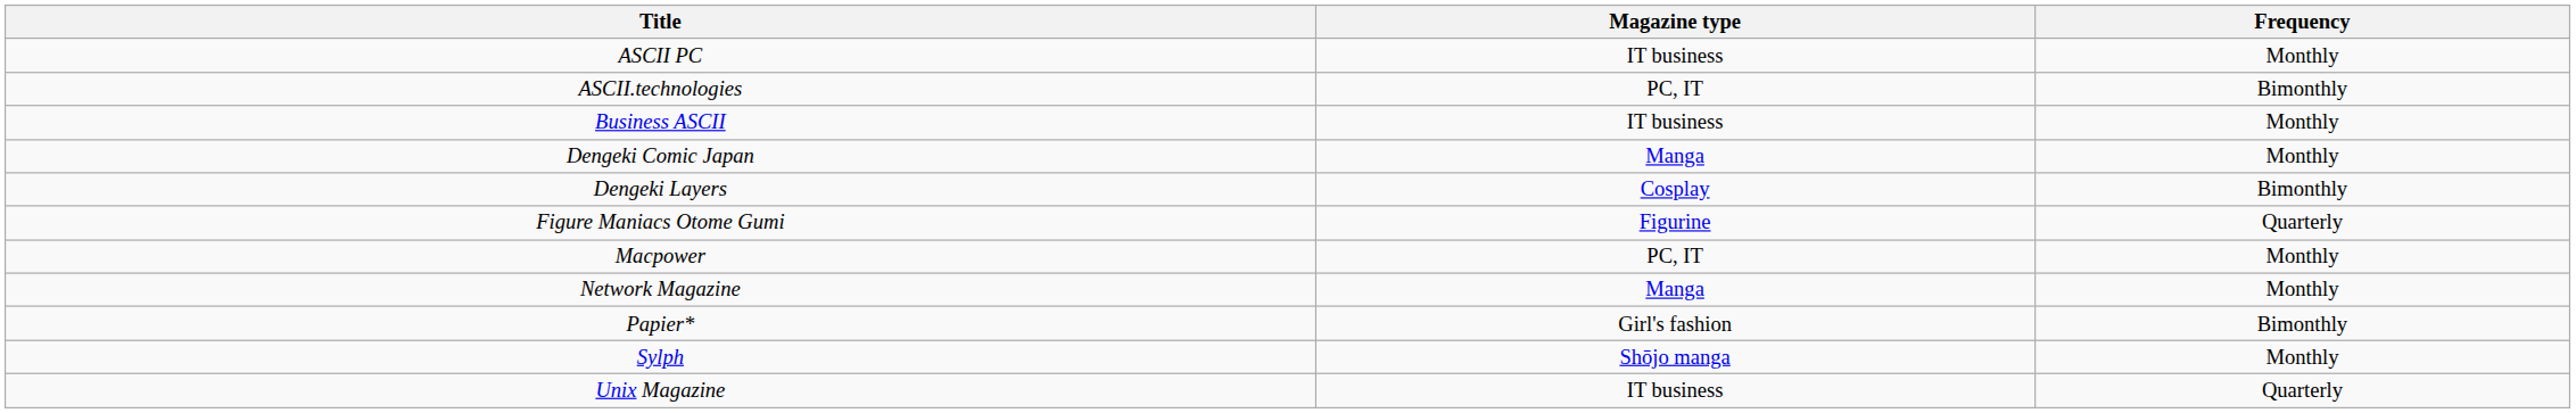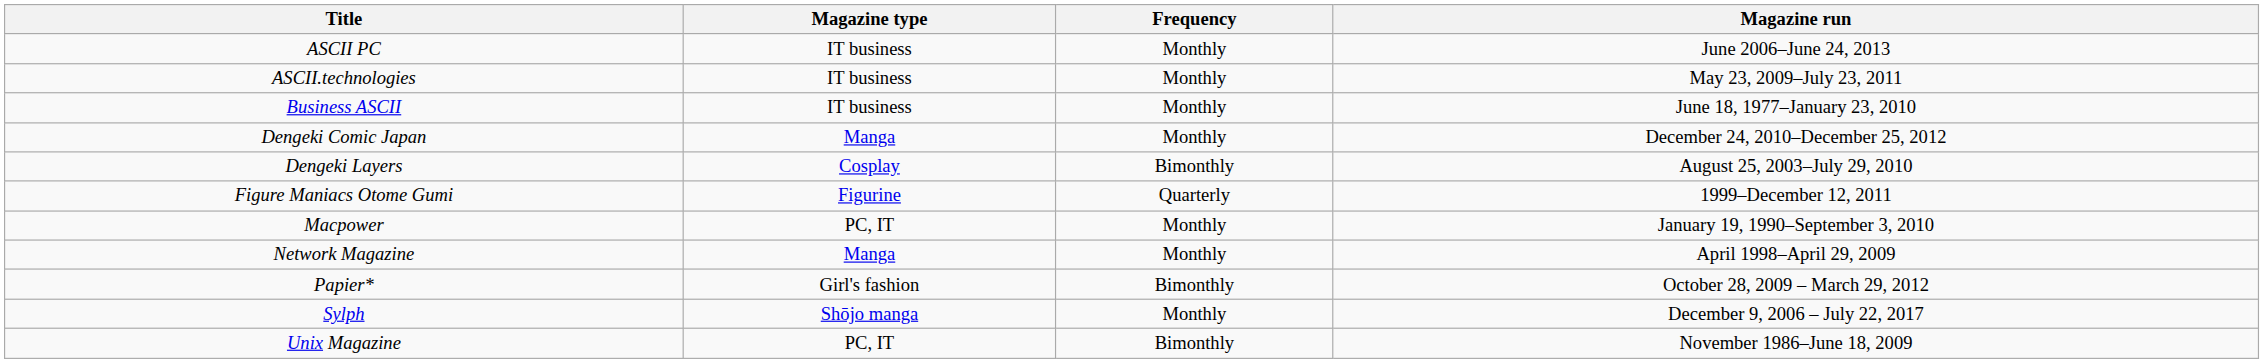+ column: Magazine run | June 2006–June 24, 2013 | May 23, 2009–July 23, 2011 | June 18, 1977–January 23, 2010 | December 24, 2010–December 25, 2012 | August 25, 2003–July 29, 2010 | 1999–December 12, 2011 | January 19, 1990–September 3, 2010 | April 1998–April 29, 2009 | October 28, 2009 – March 29, 2012 | December 9, 2006 – July 22, 2017 | November 1986–June 18, 2009
ASCII.technologies | Magazine type: PC, IT -> IT business
ASCII.technologies | Frequency: Bimonthly -> Monthly
Unix Magazine | Magazine type: IT business -> PC, IT
Unix Magazine | Frequency: Quarterly -> Bimonthly
